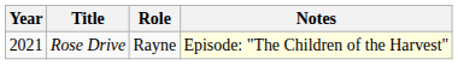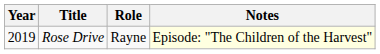Rose Drive | Year: 2021 -> 2019
